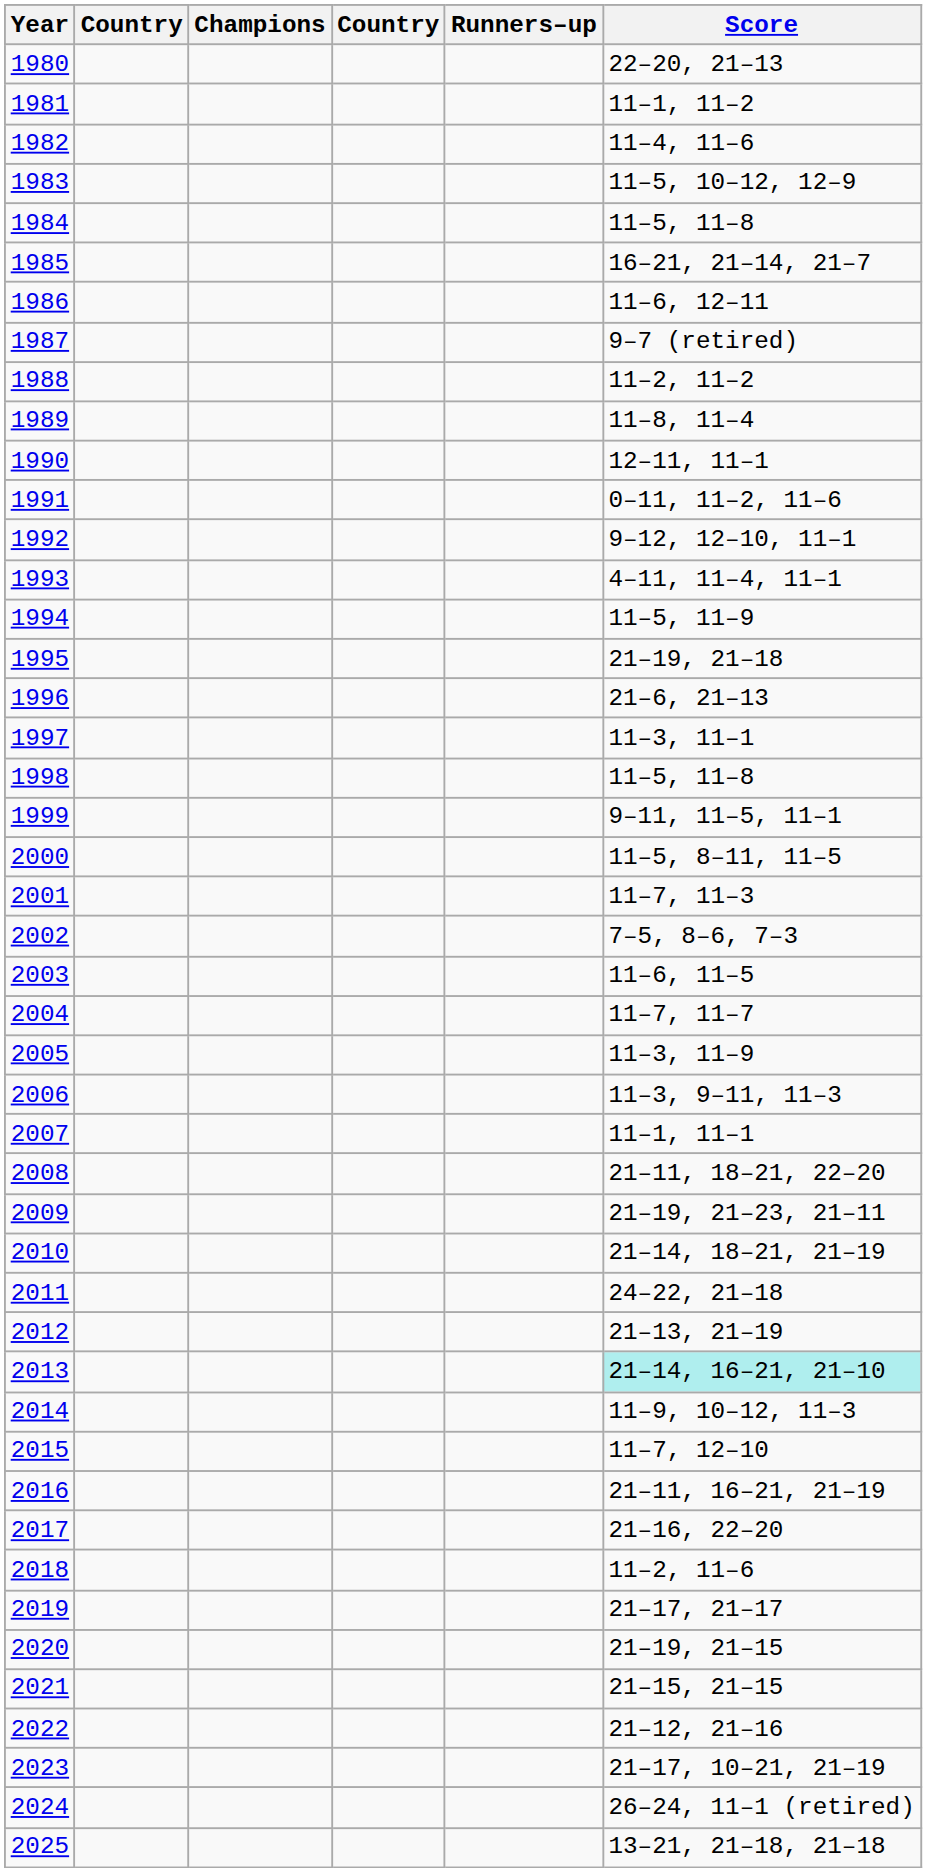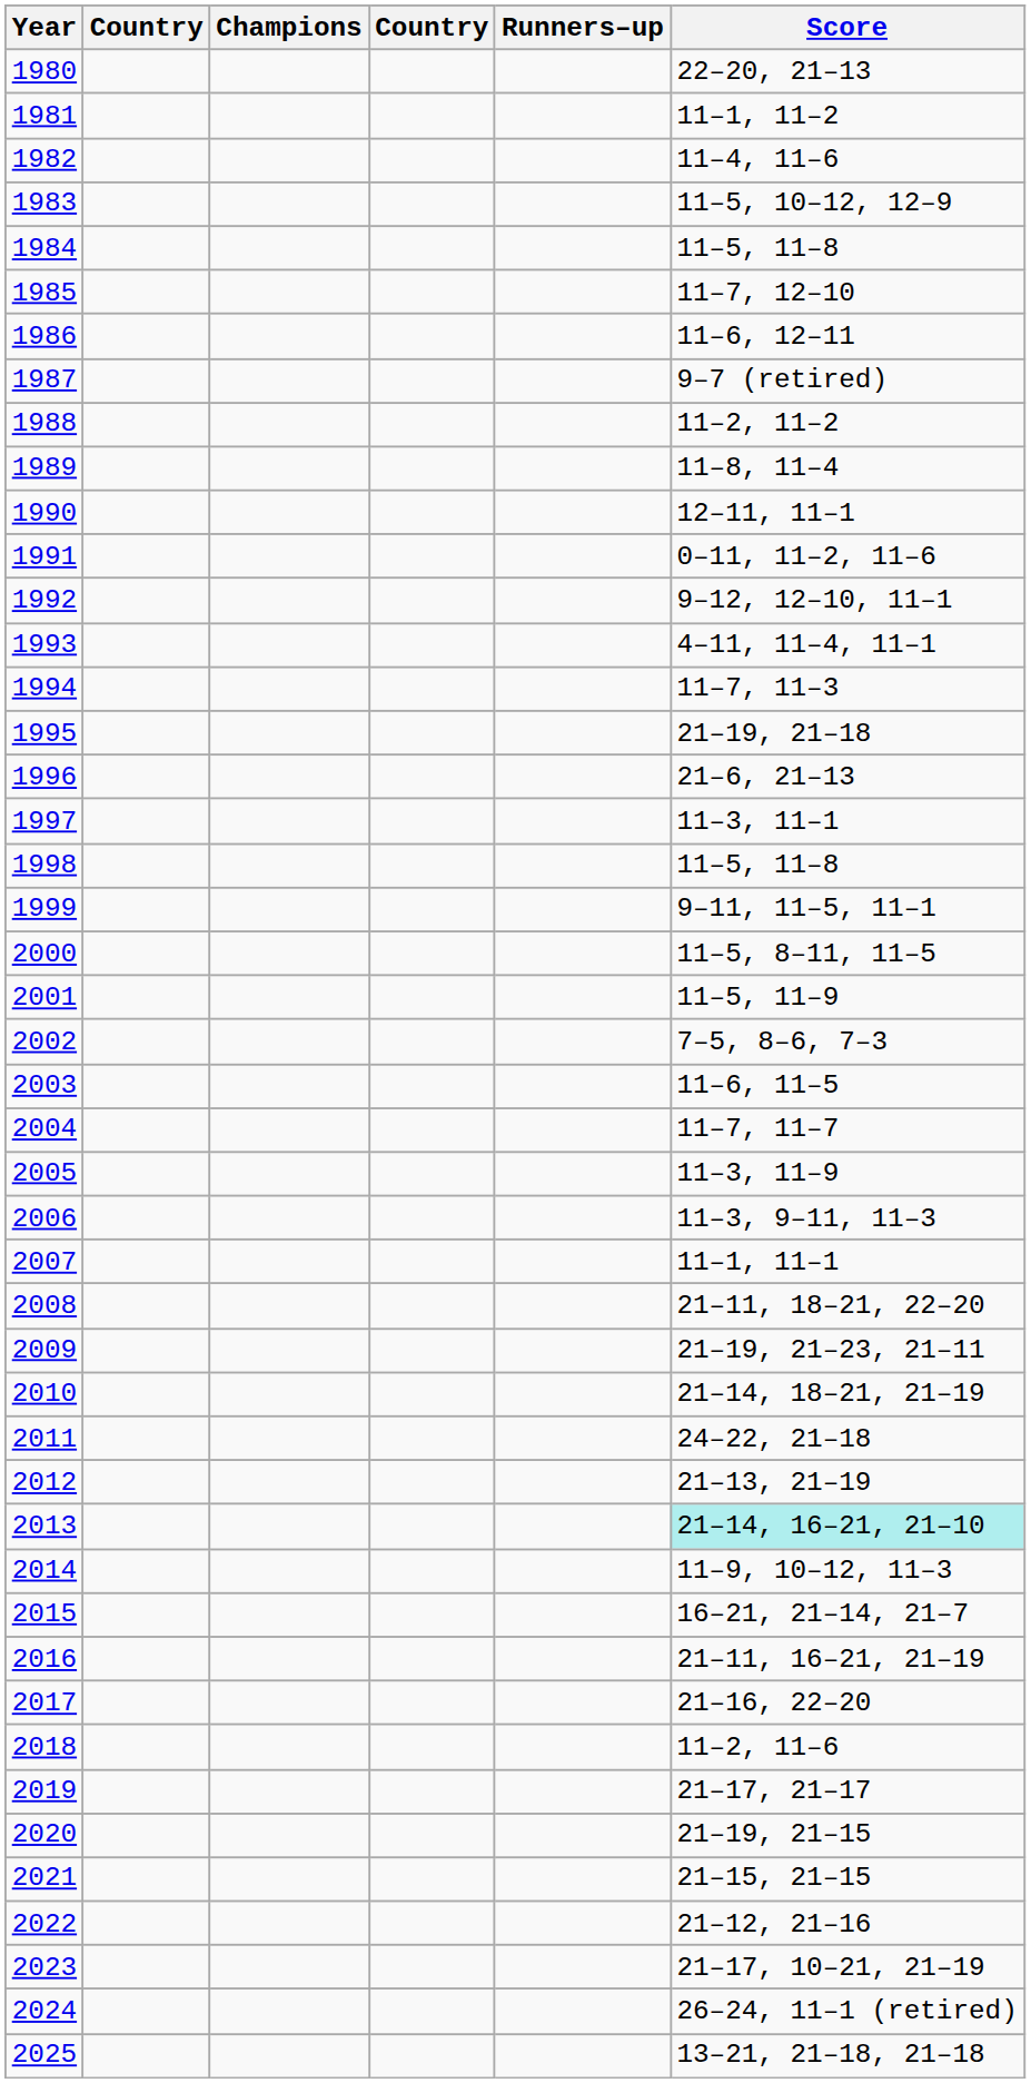1985 | Score: 16–21, 21–14, 21–7 -> 11–7, 12–10
1994 | Score: 11–5, 11–9 -> 11–7, 11–3
2001 | Score: 11–7, 11–3 -> 11–5, 11–9
2015 | Score: 11–7, 12–10 -> 16–21, 21–14, 21–7
